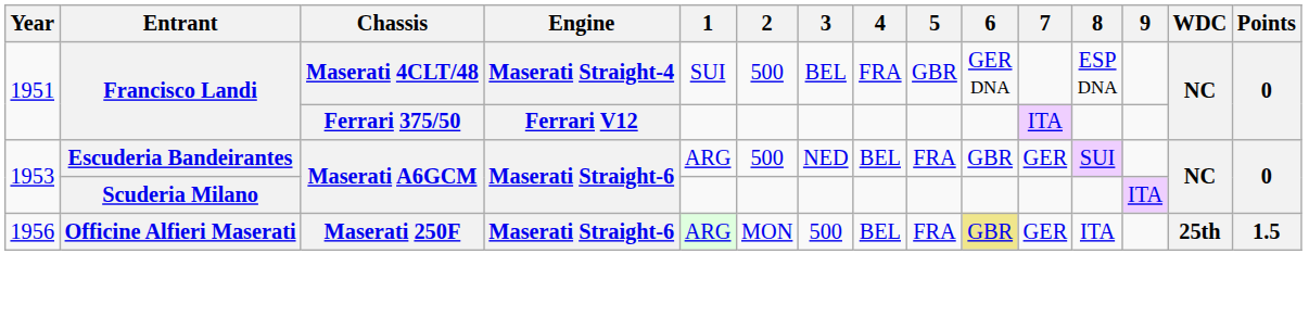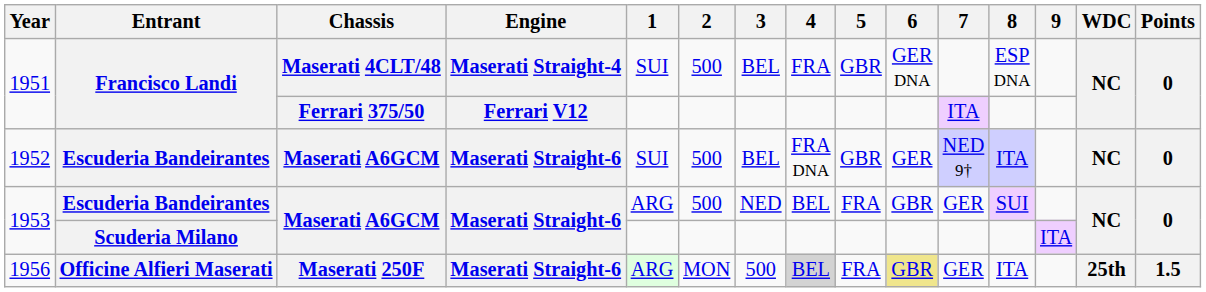+ row: 1952 | Escuderia Bandeirantes | Maserati A6GCM | Maserati Straight-6 | SUI | 500 | BEL | FRA DNA | GBR | GER | NED 9† | ITA | NC | 0
1956 | 4: no background -> lightgrey background
